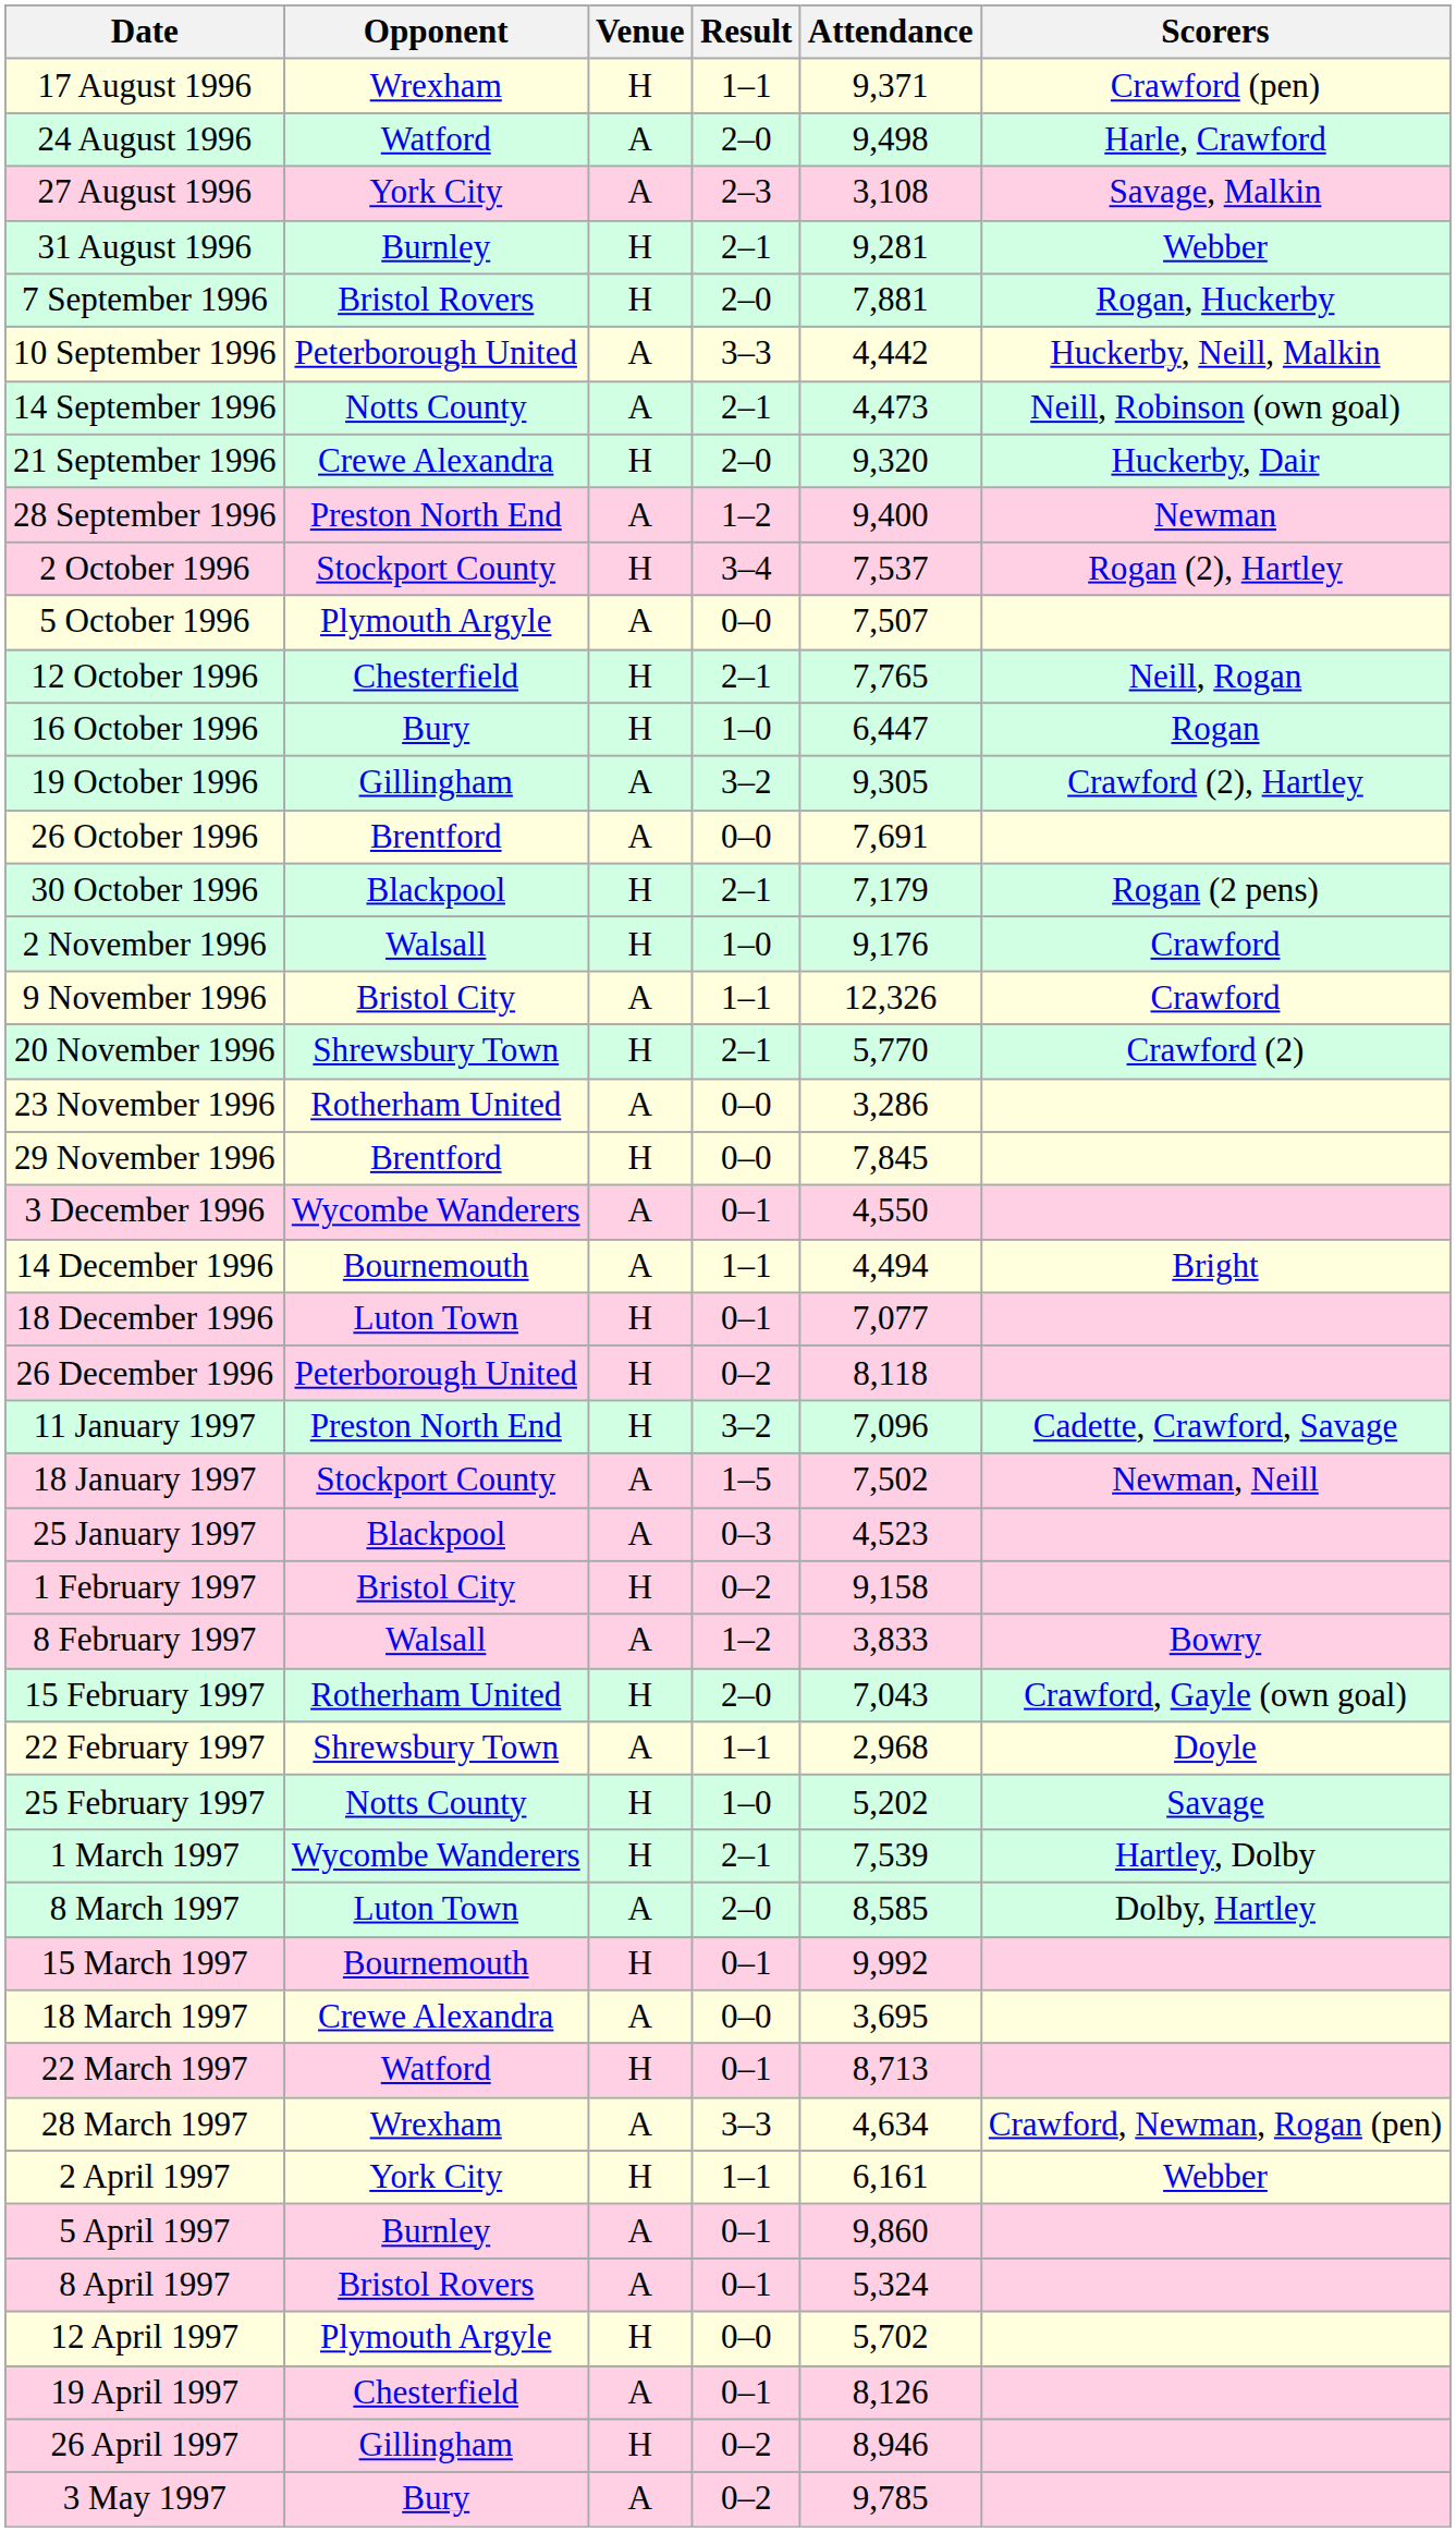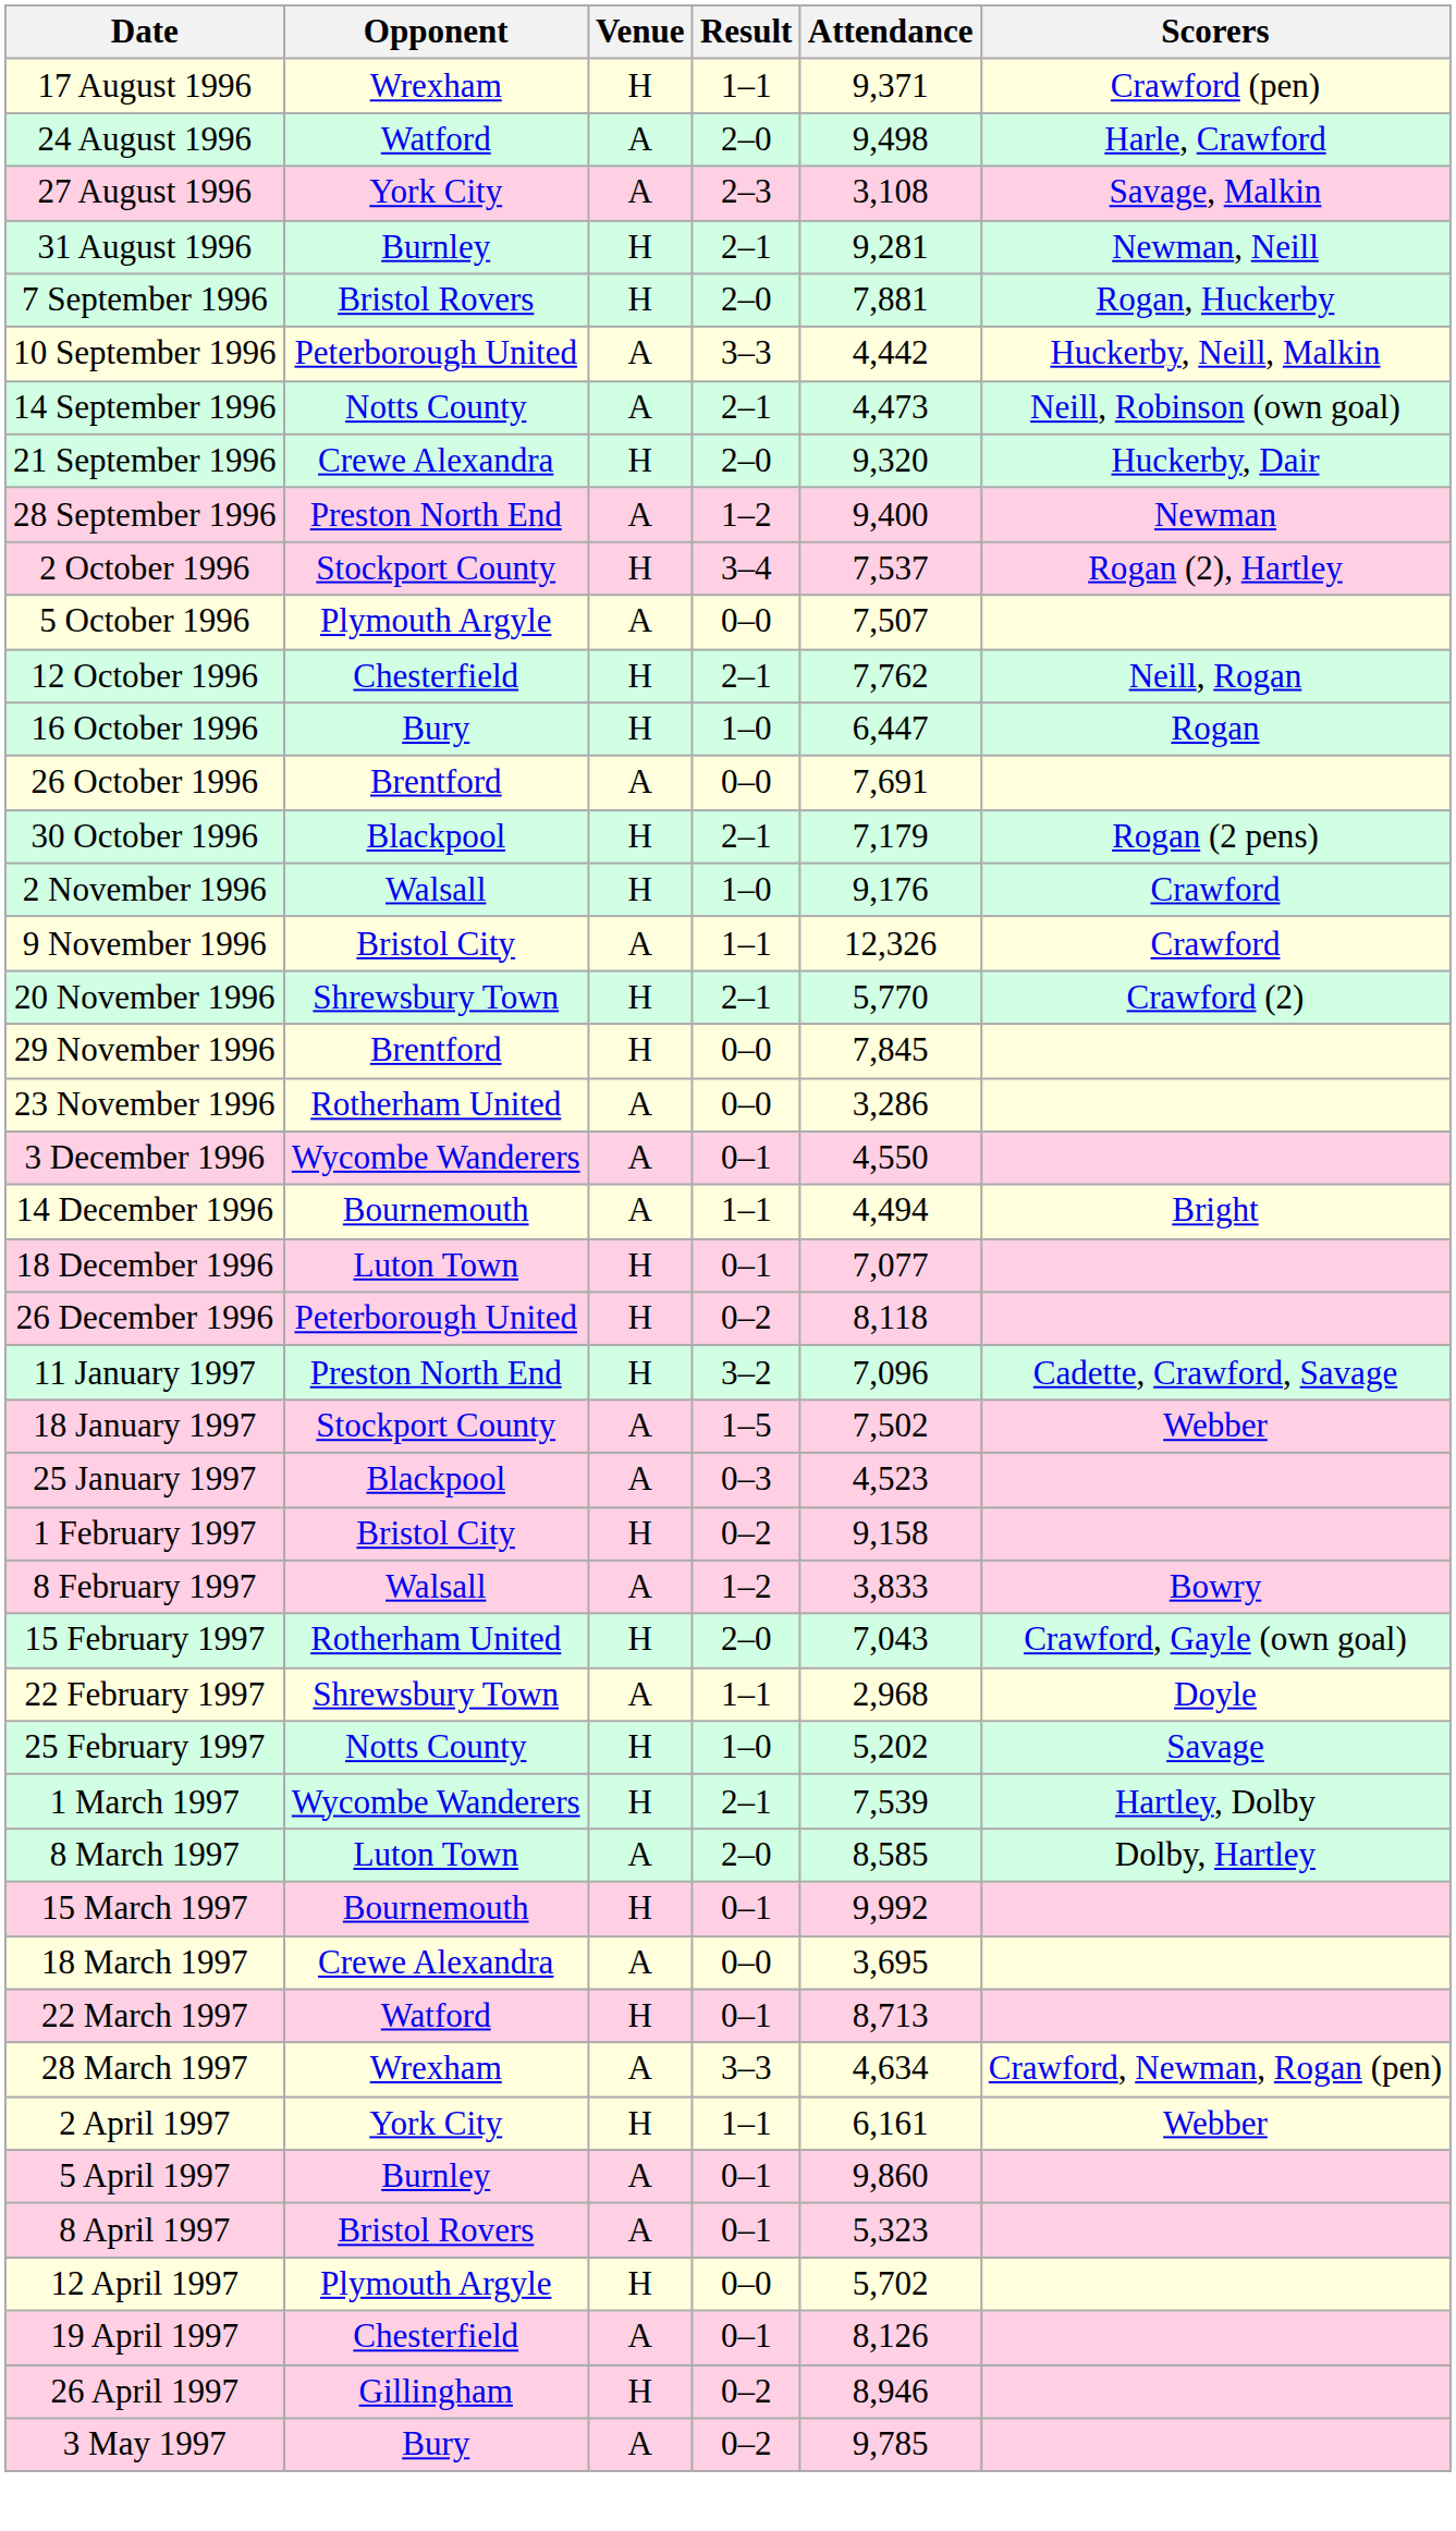31 August 1996 | Scorers: Webber -> Newman, Neill
12 October 1996 | Attendance: 7,765 -> 7,762
- row: 19 October 1996 | Gillingham | A | 3–2 | 9,305 | Crawford (2), Hartley
rows swapped: 23 November 1996 <-> 29 November 1996
18 January 1997 | Scorers: Newman, Neill -> Webber
8 April 1997 | Attendance: 5,324 -> 5,323
